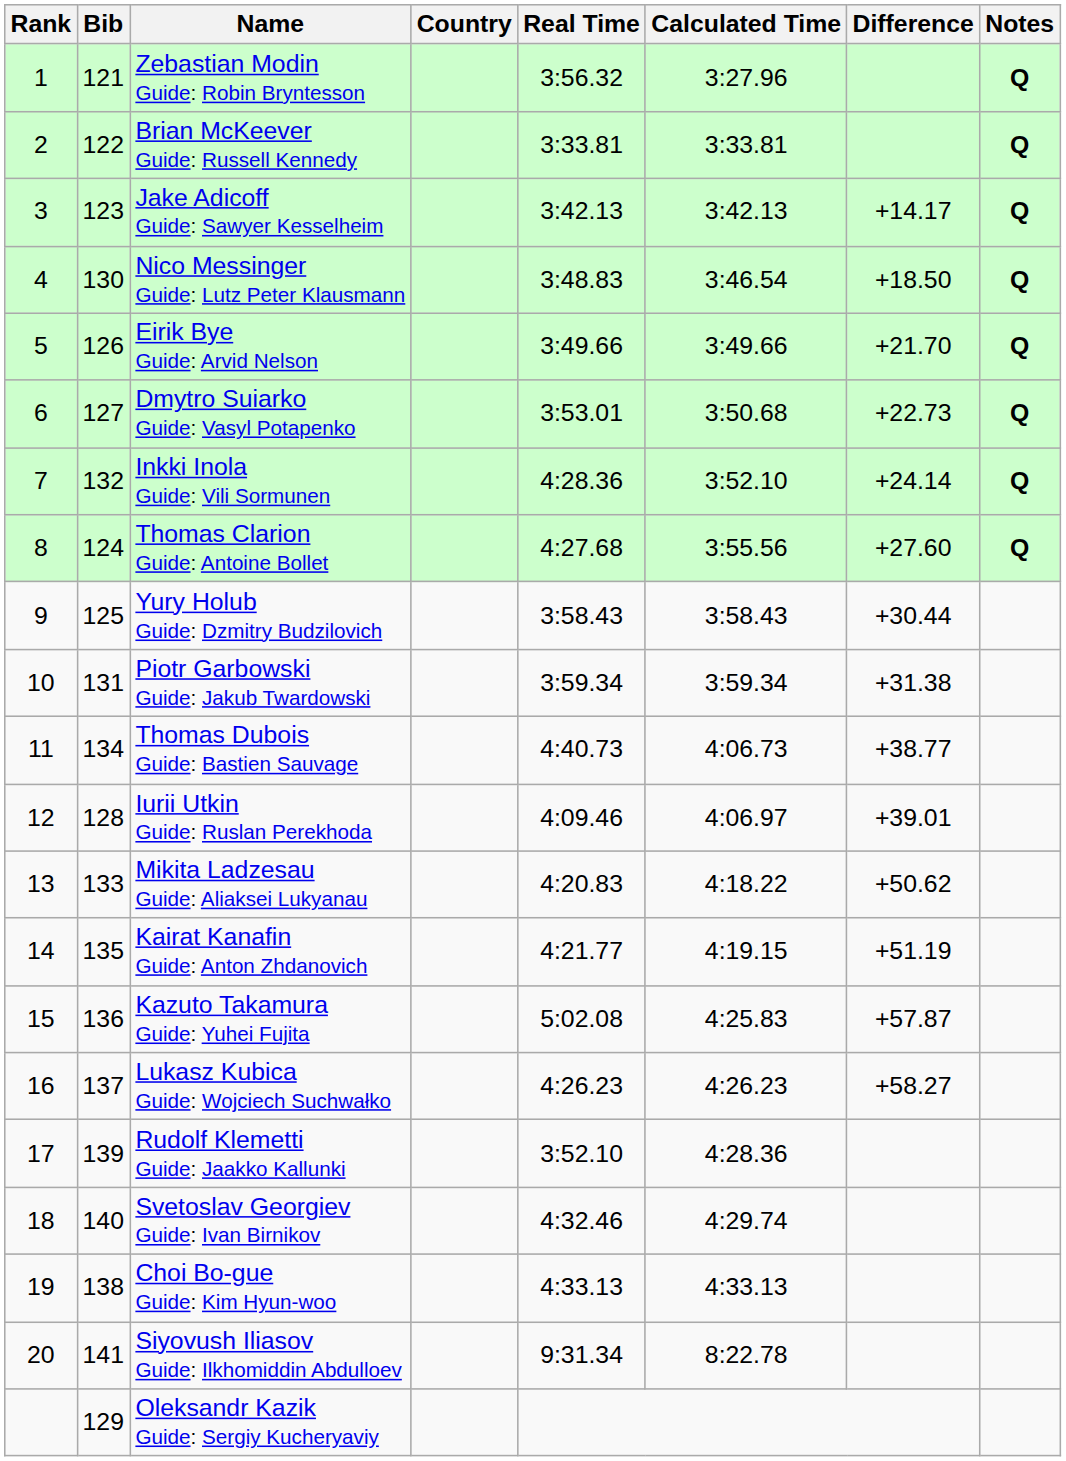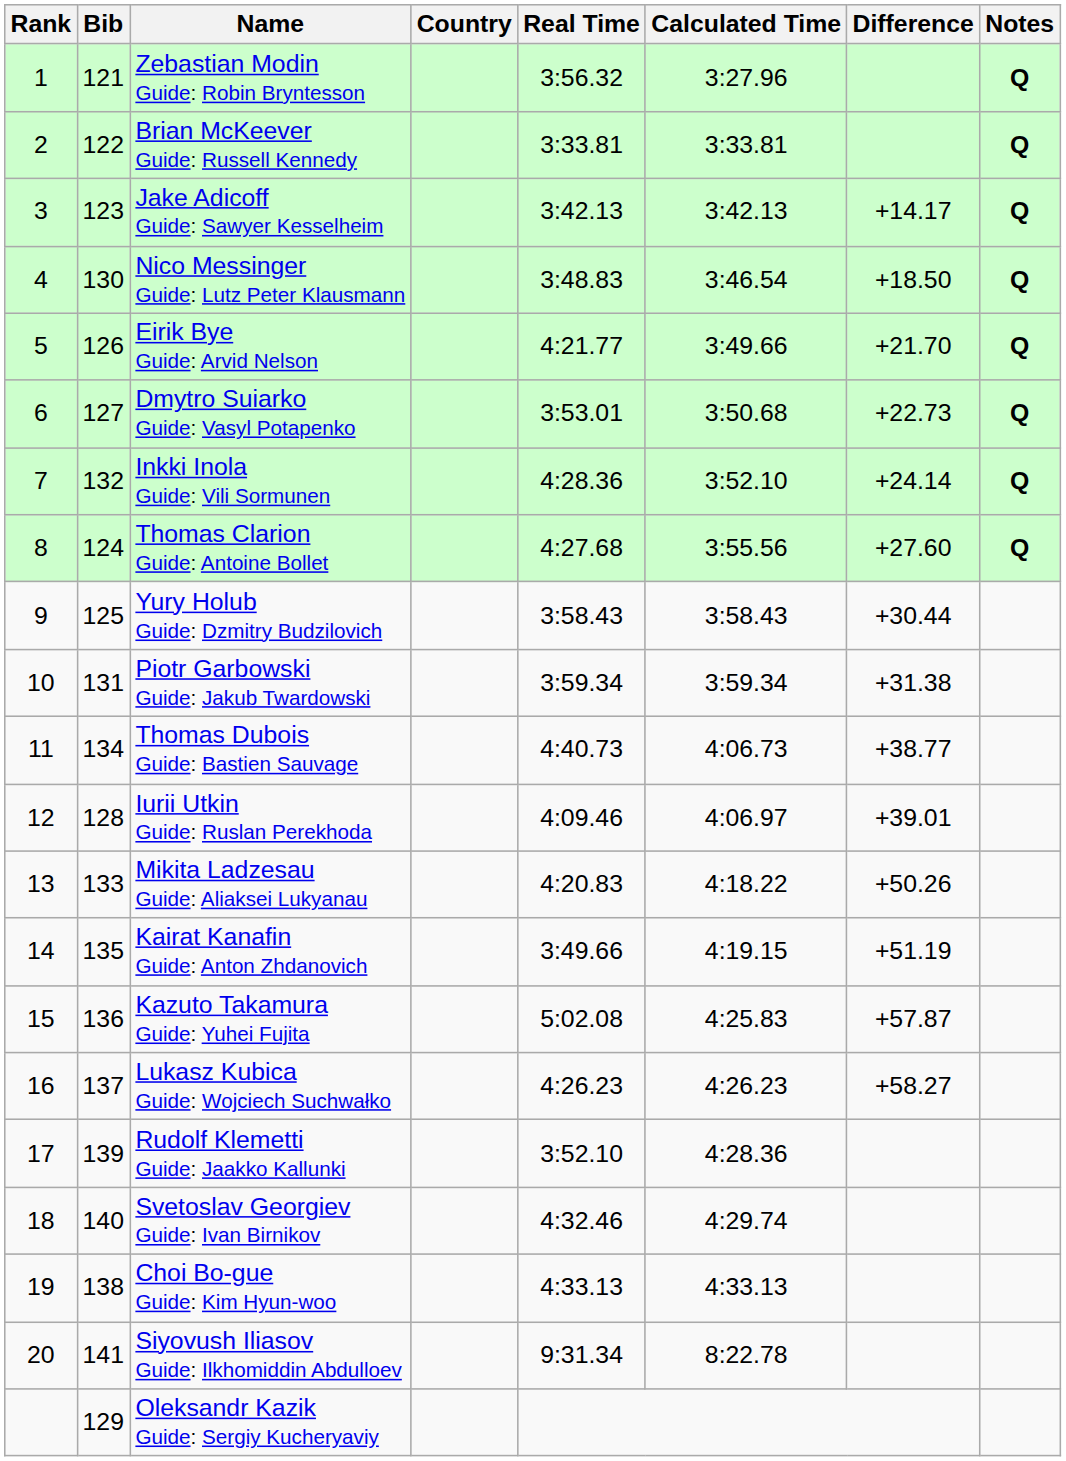Eirik Bye Guide: Arvid Nelson | Real Time: 3:49.66 -> 4:21.77
Mikita Ladzesau Guide: Aliaksei Lukyanau | Difference: +50.62 -> +50.26
Kairat Kanafin Guide: Anton Zhdanovich | Real Time: 4:21.77 -> 3:49.66
